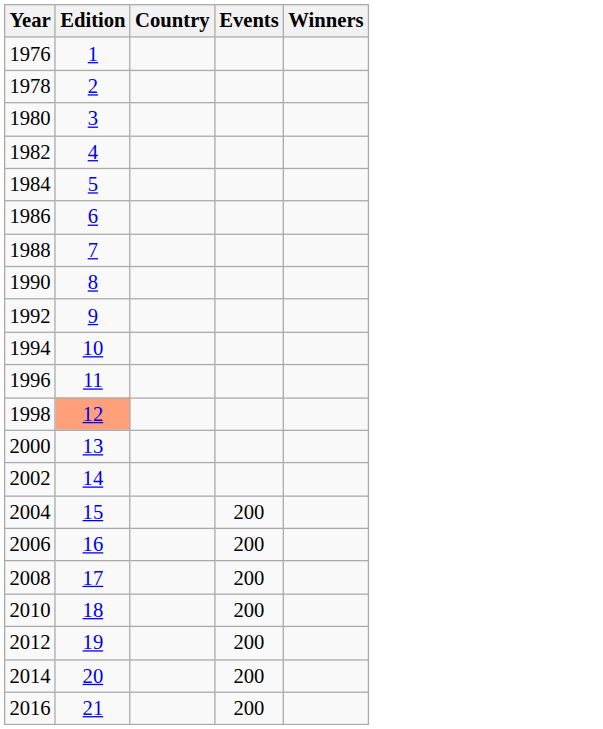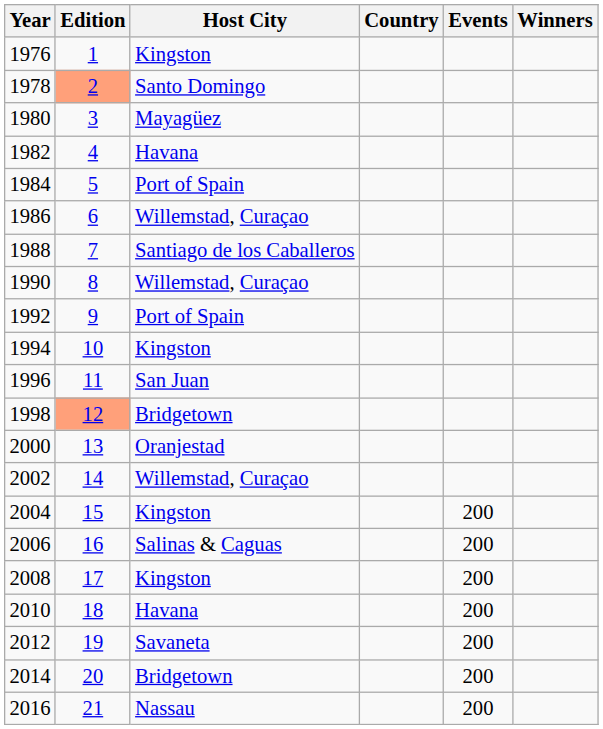+ column: Host City | Kingston | Santo Domingo | Mayagüez | Havana | Port of Spain | Willemstad, Curaçao | Santiago de los Caballeros | Willemstad, Curaçao | Port of Spain | Kingston | San Juan | Bridgetown | Oranjestad | Willemstad, Curaçao | Kingston | Salinas & Caguas | Kingston | Havana | Savaneta | Bridgetown | Nassau
1978 | Edition: no background -> lightsalmon background
